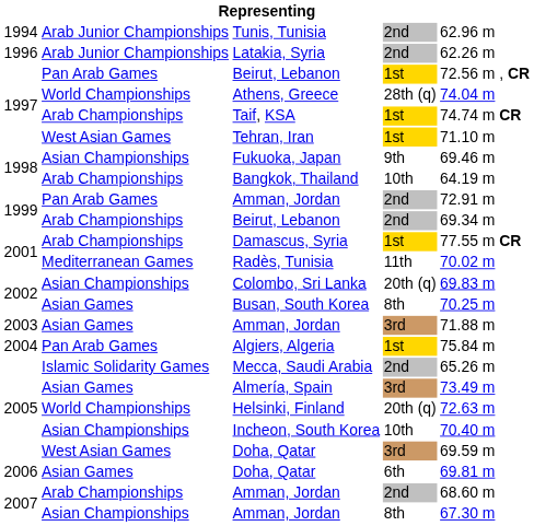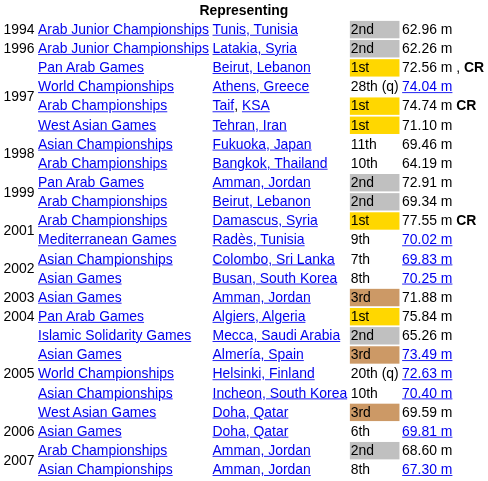Fukuoka, Japan | column 4: 9th -> 11th
Radès, Tunisia | column 4: 11th -> 9th
Colombo, Sri Lanka | column 4: 20th (q) -> 7th
